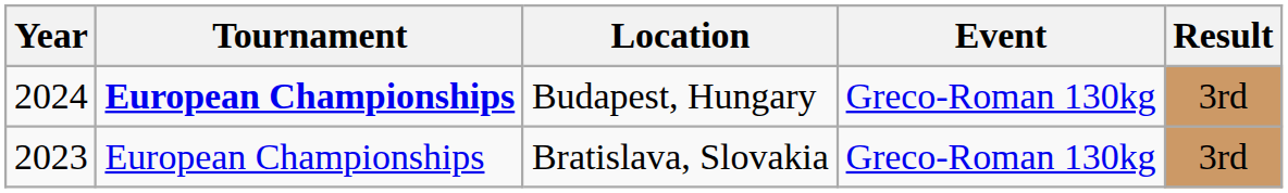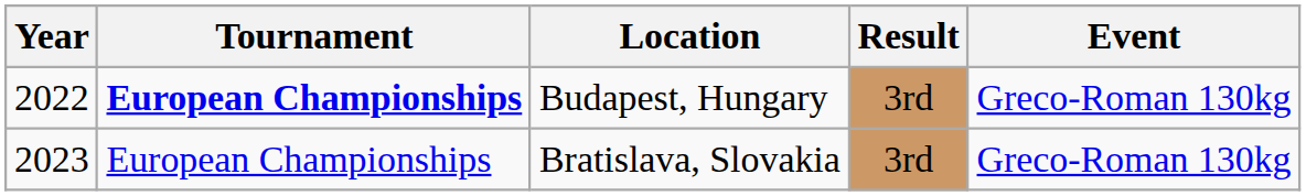columns swapped: Result <-> Event
Budapest, Hungary | Year: 2024 -> 2022
